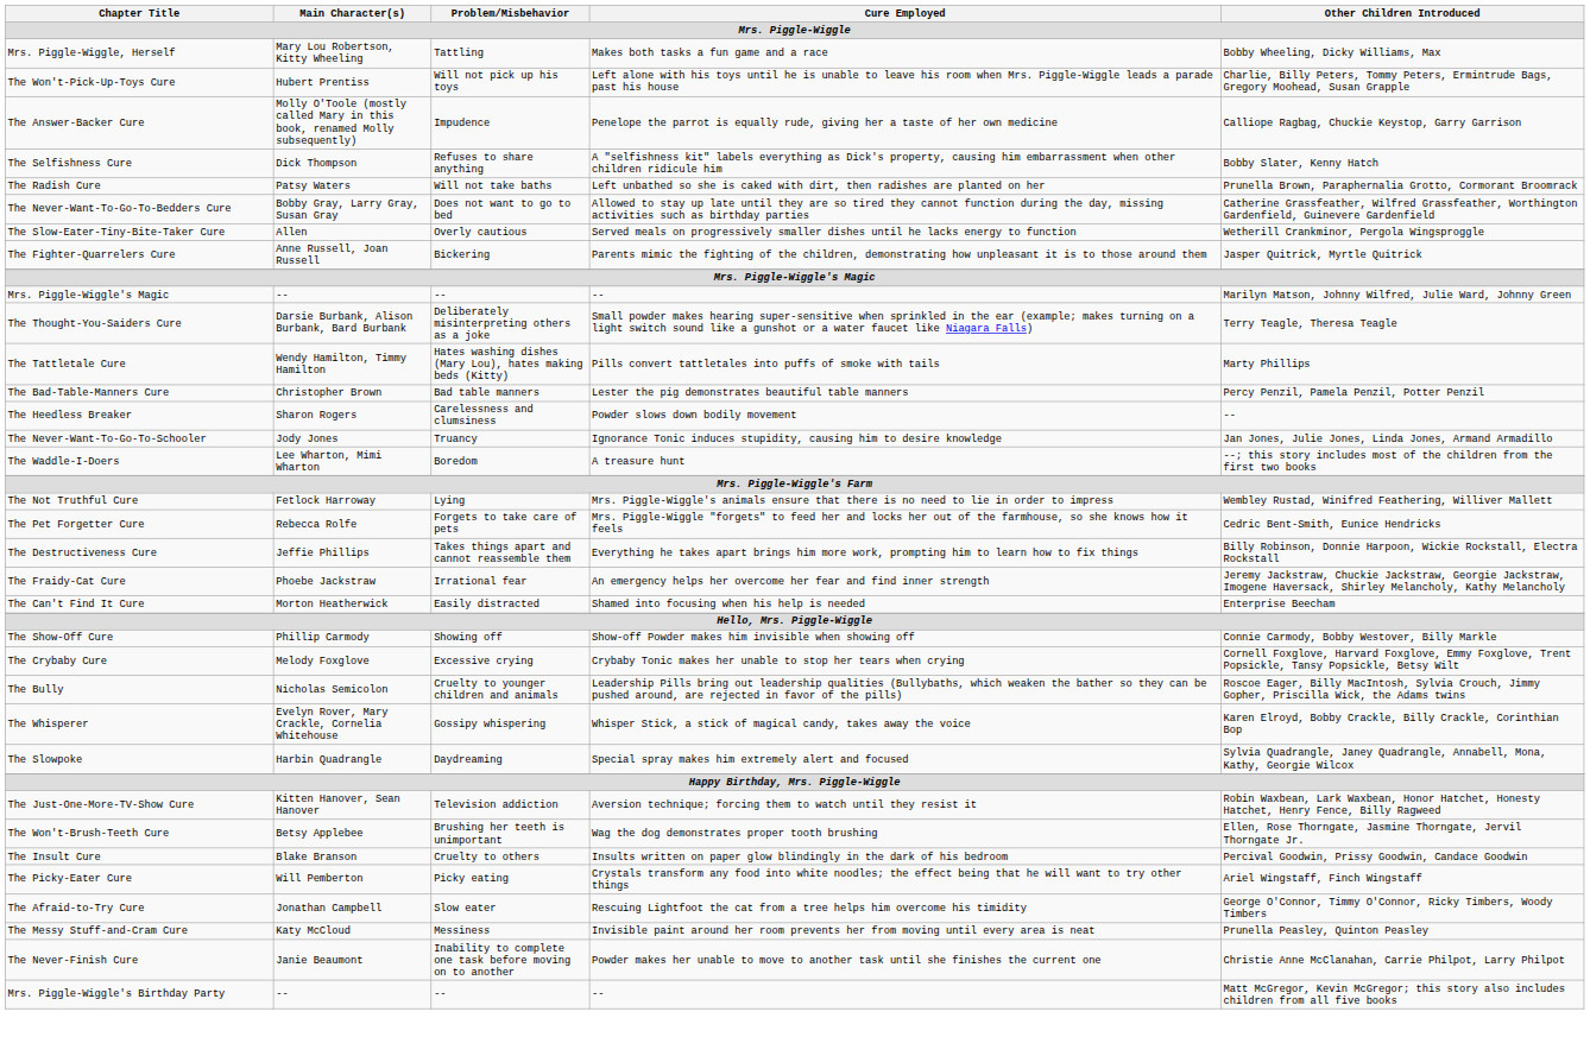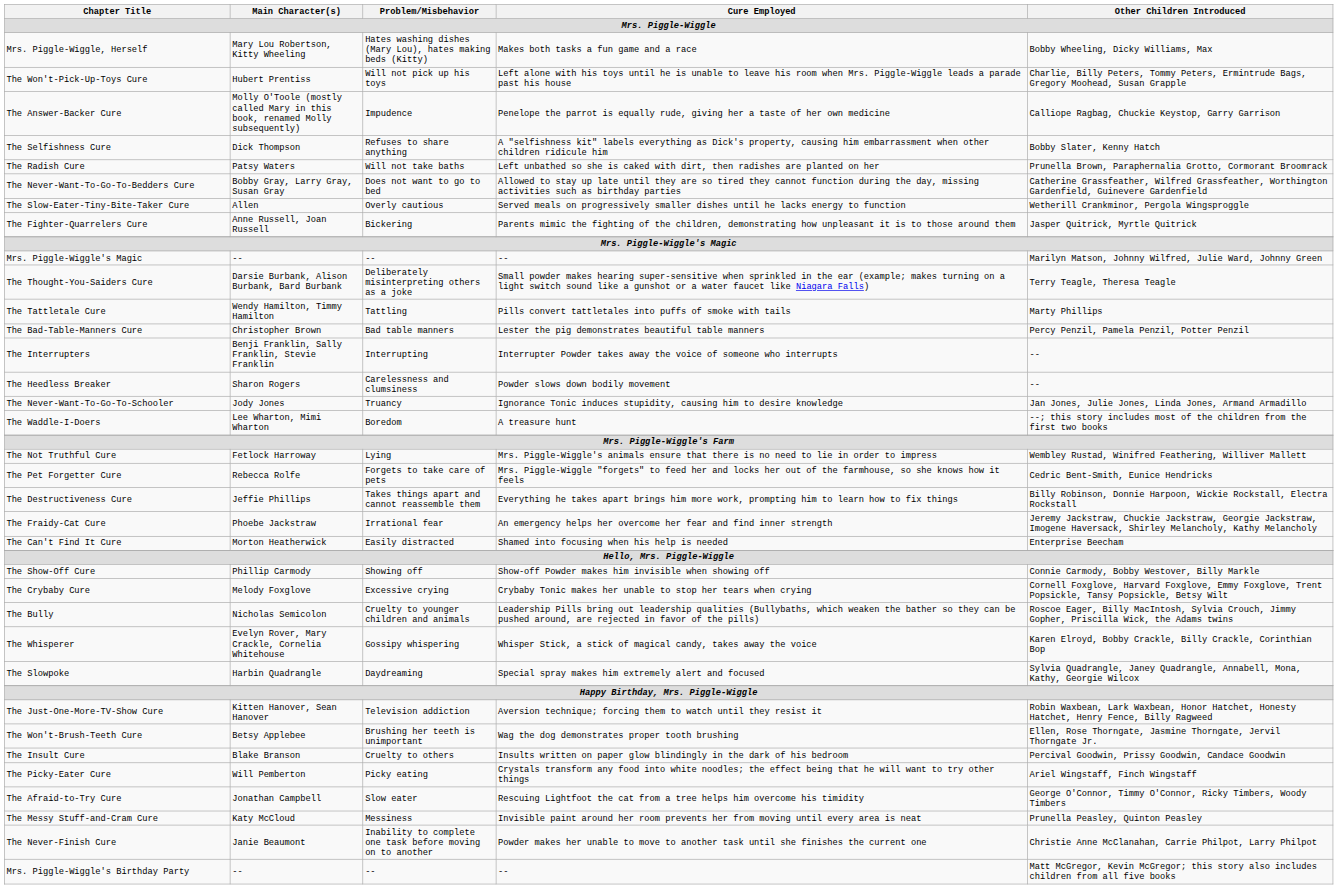Mrs. Piggle-Wiggle, Herself | Problem/Misbehavior: Tattling -> Hates washing dishes (Mary Lou), hates making beds (Kitty)
The Tattletale Cure | Problem/Misbehavior: Hates washing dishes (Mary Lou), hates making beds (Kitty) -> Tattling
+ row: The Interrupters | Benji Franklin, Sally Franklin, Stevie Franklin | Interrupting | Interrupter Powder takes away the voice of someone who interrupts | --
